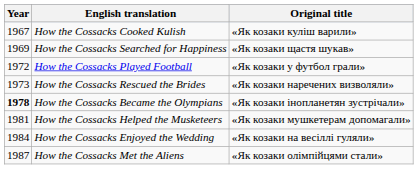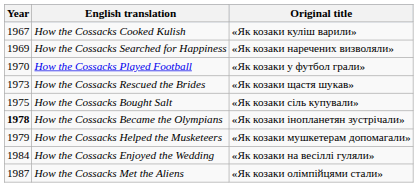How the Cossacks Searched for Happiness | Original title: «Як козаки щастя шукав» -> «Як козаки наречених визволяли»
How the Cossacks Played Football | Year: 1972 -> 1970
How the Cossacks Rescued the Brides | Original title: «Як козаки наречених визволяли» -> «Як козаки щастя шукав»
+ row: 1975 | How the Cossacks Bought Salt | «Як козаки сіль купували»
How the Cossacks Helped the Musketeers | Year: 1981 -> 1979
